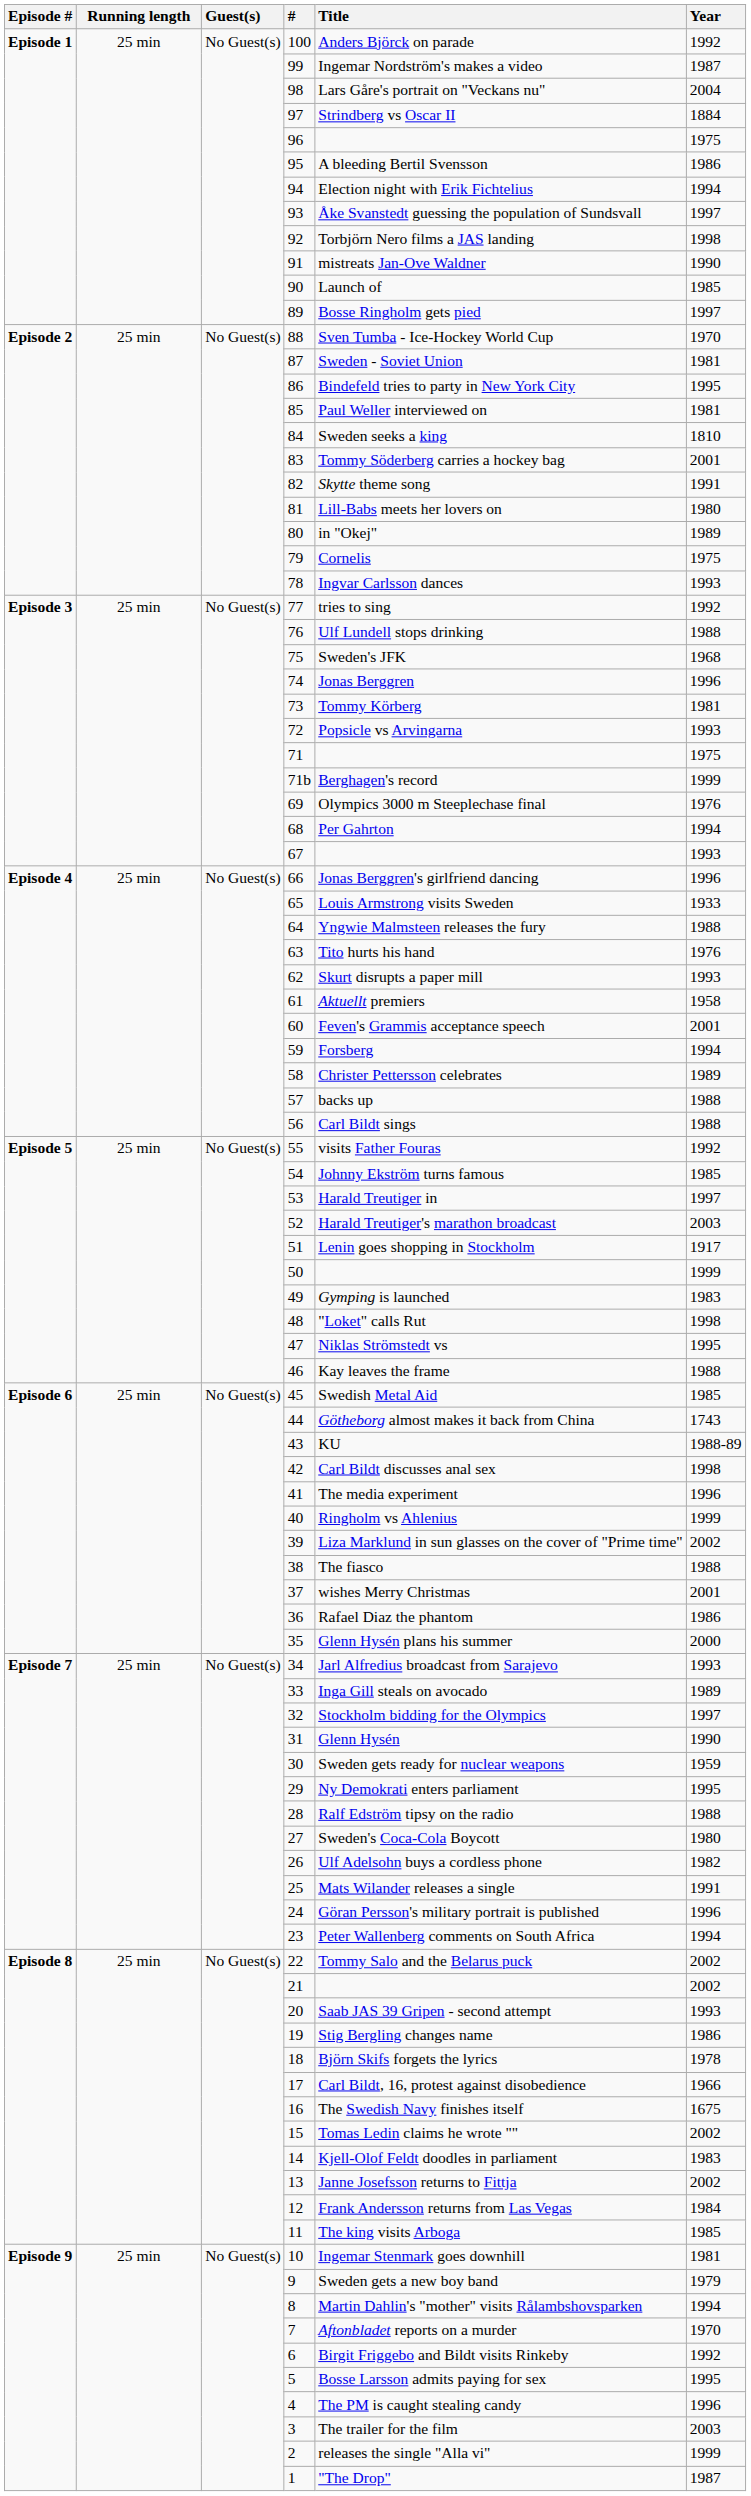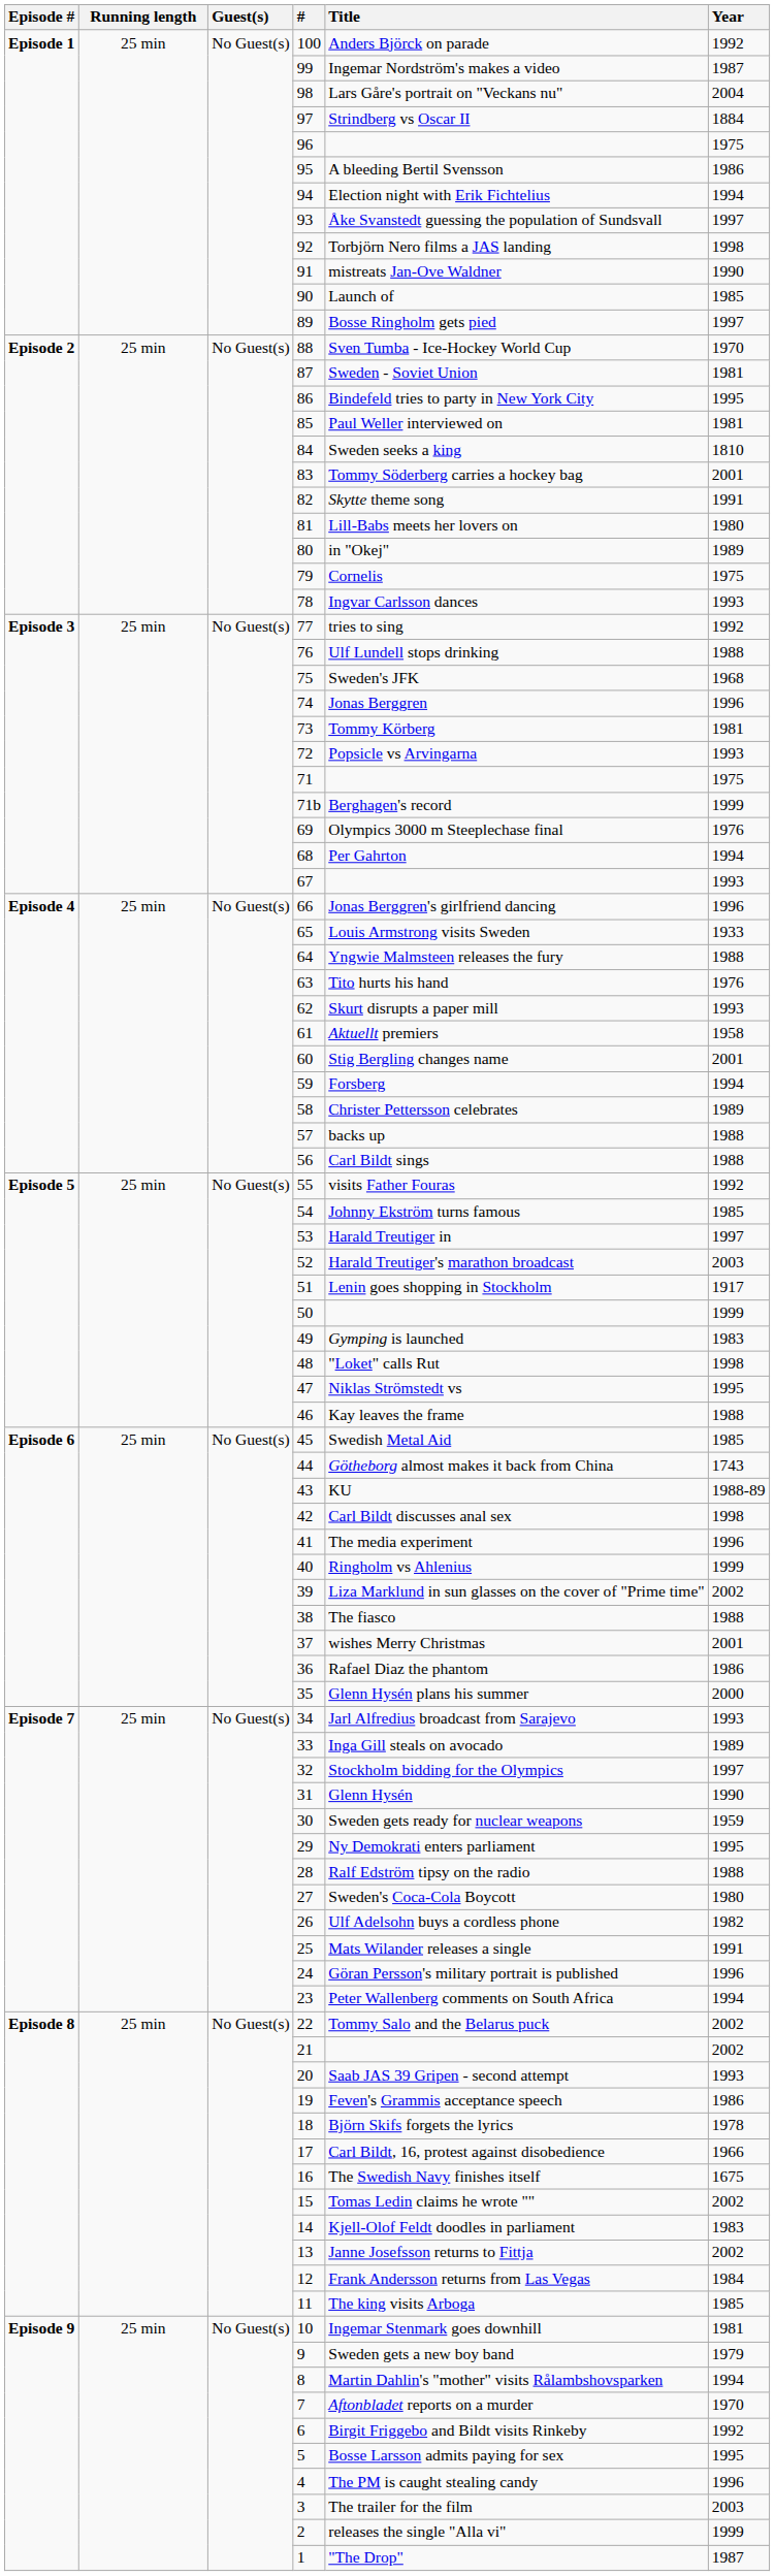60 | Title: Feven's Grammis acceptance speech -> Stig Bergling changes name
19 | Title: Stig Bergling changes name -> Feven's Grammis acceptance speech
